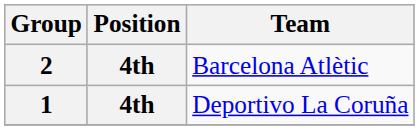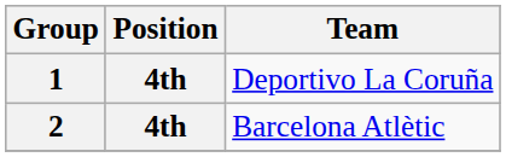rows swapped: 1 <-> 2
